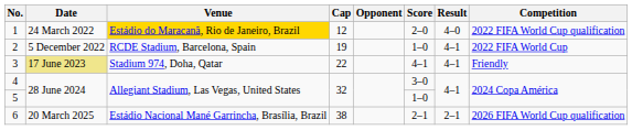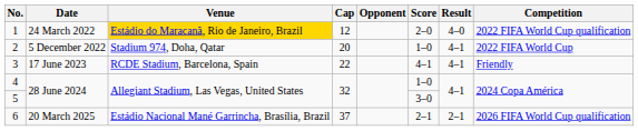2 | Venue: RCDE Stadium, Barcelona, Spain -> Stadium 974, Doha, Qatar
2 | Cap: 19 -> 20
3 | Date: khaki background -> no background
3 | Venue: Stadium 974, Doha, Qatar -> RCDE Stadium, Barcelona, Spain
4 | Score: 3–0 -> 1–0
5 | Score: 1–0 -> 3–0
6 | Cap: 38 -> 37
